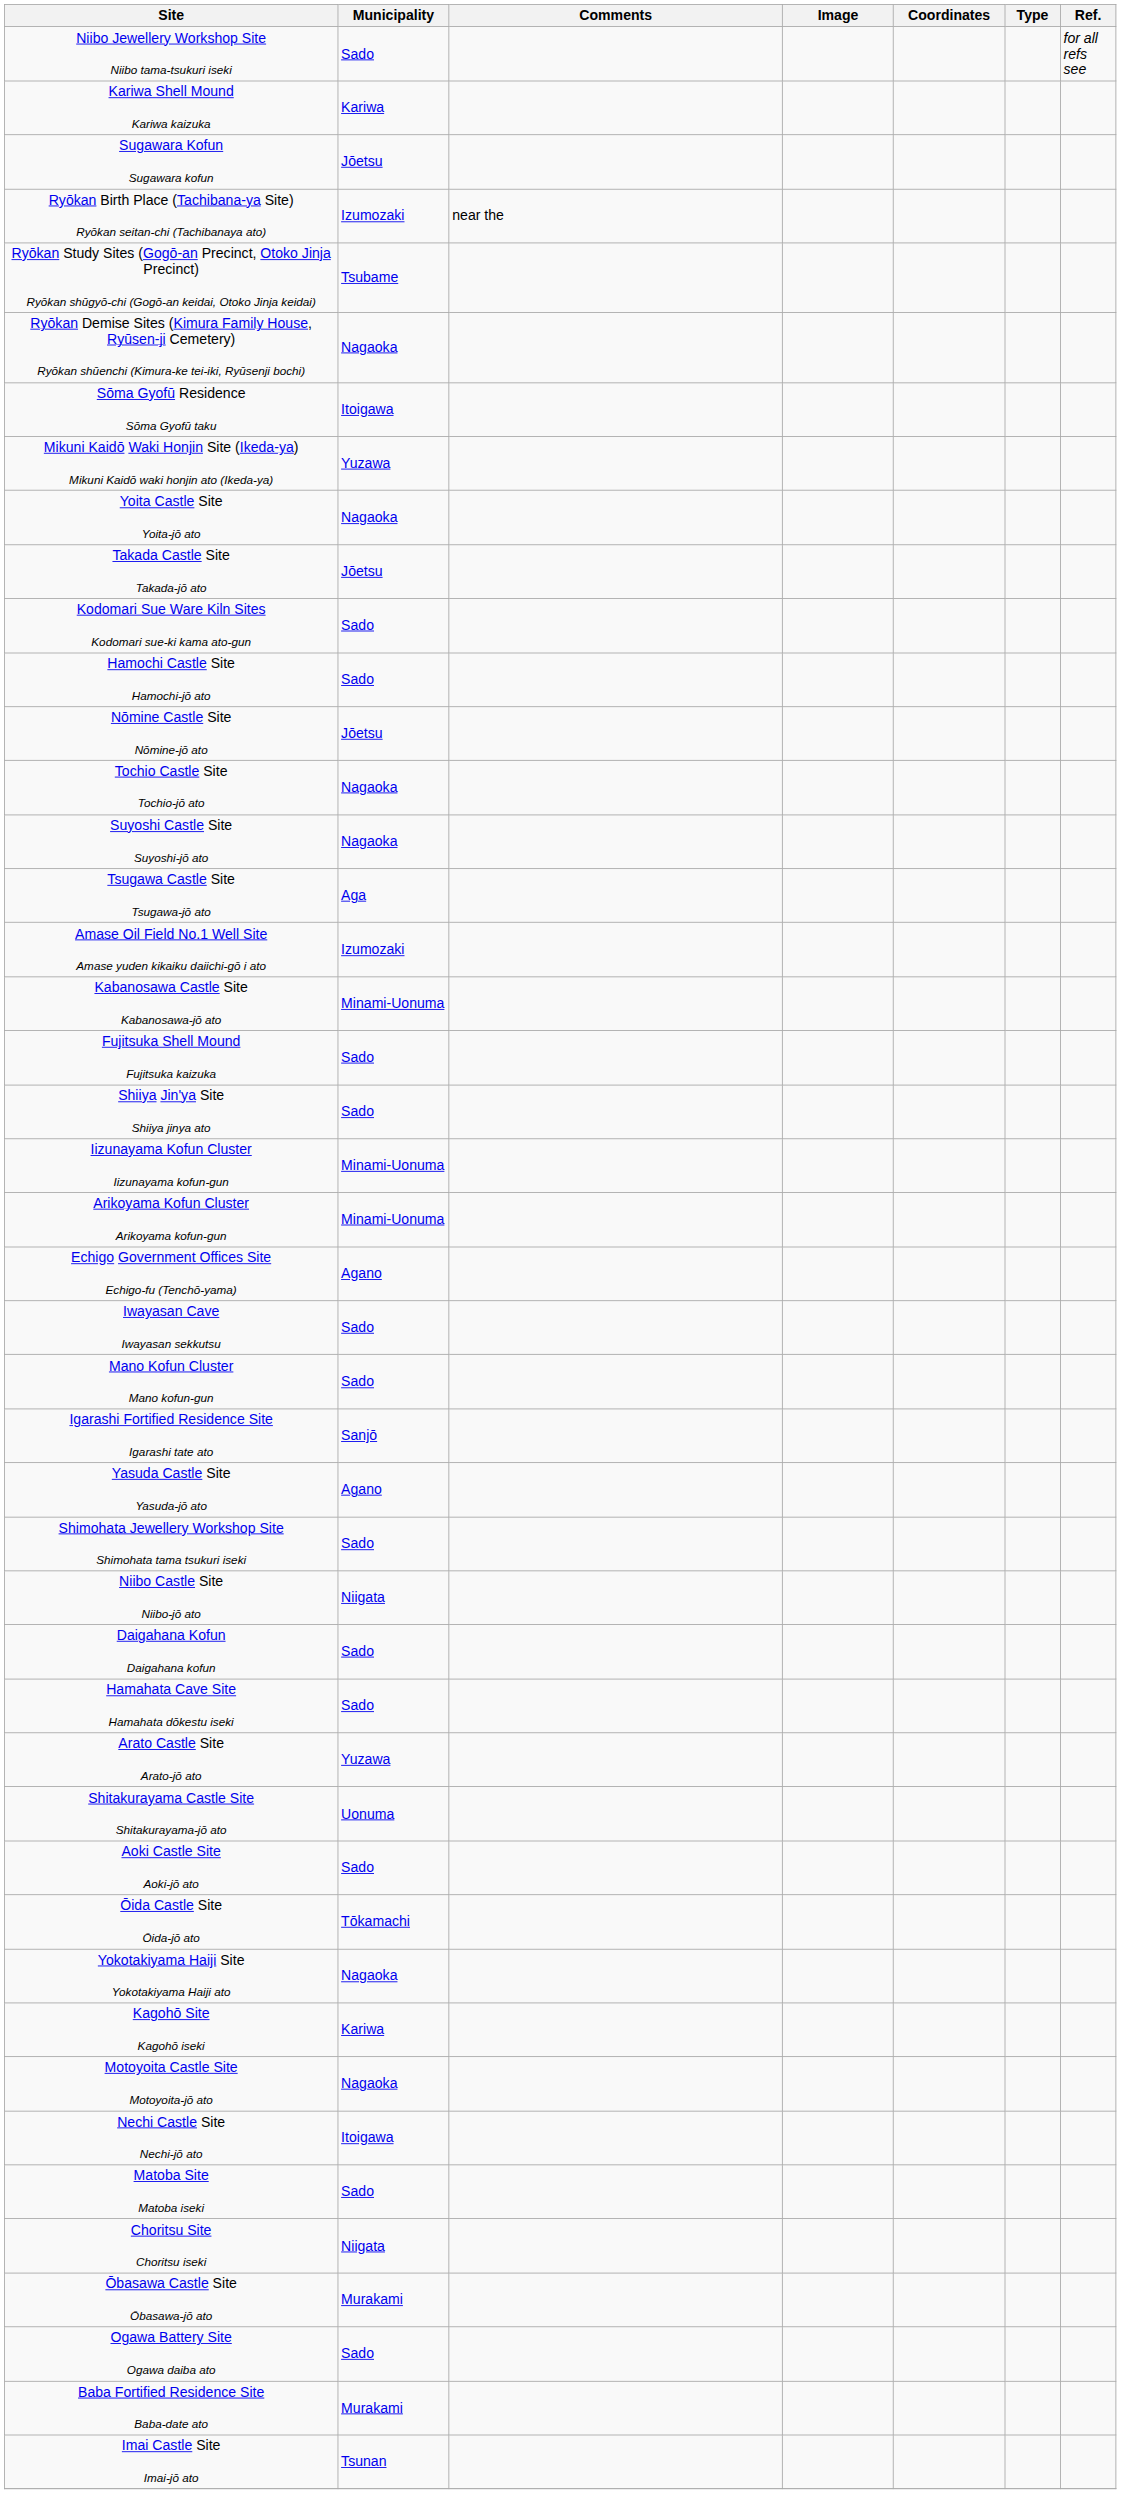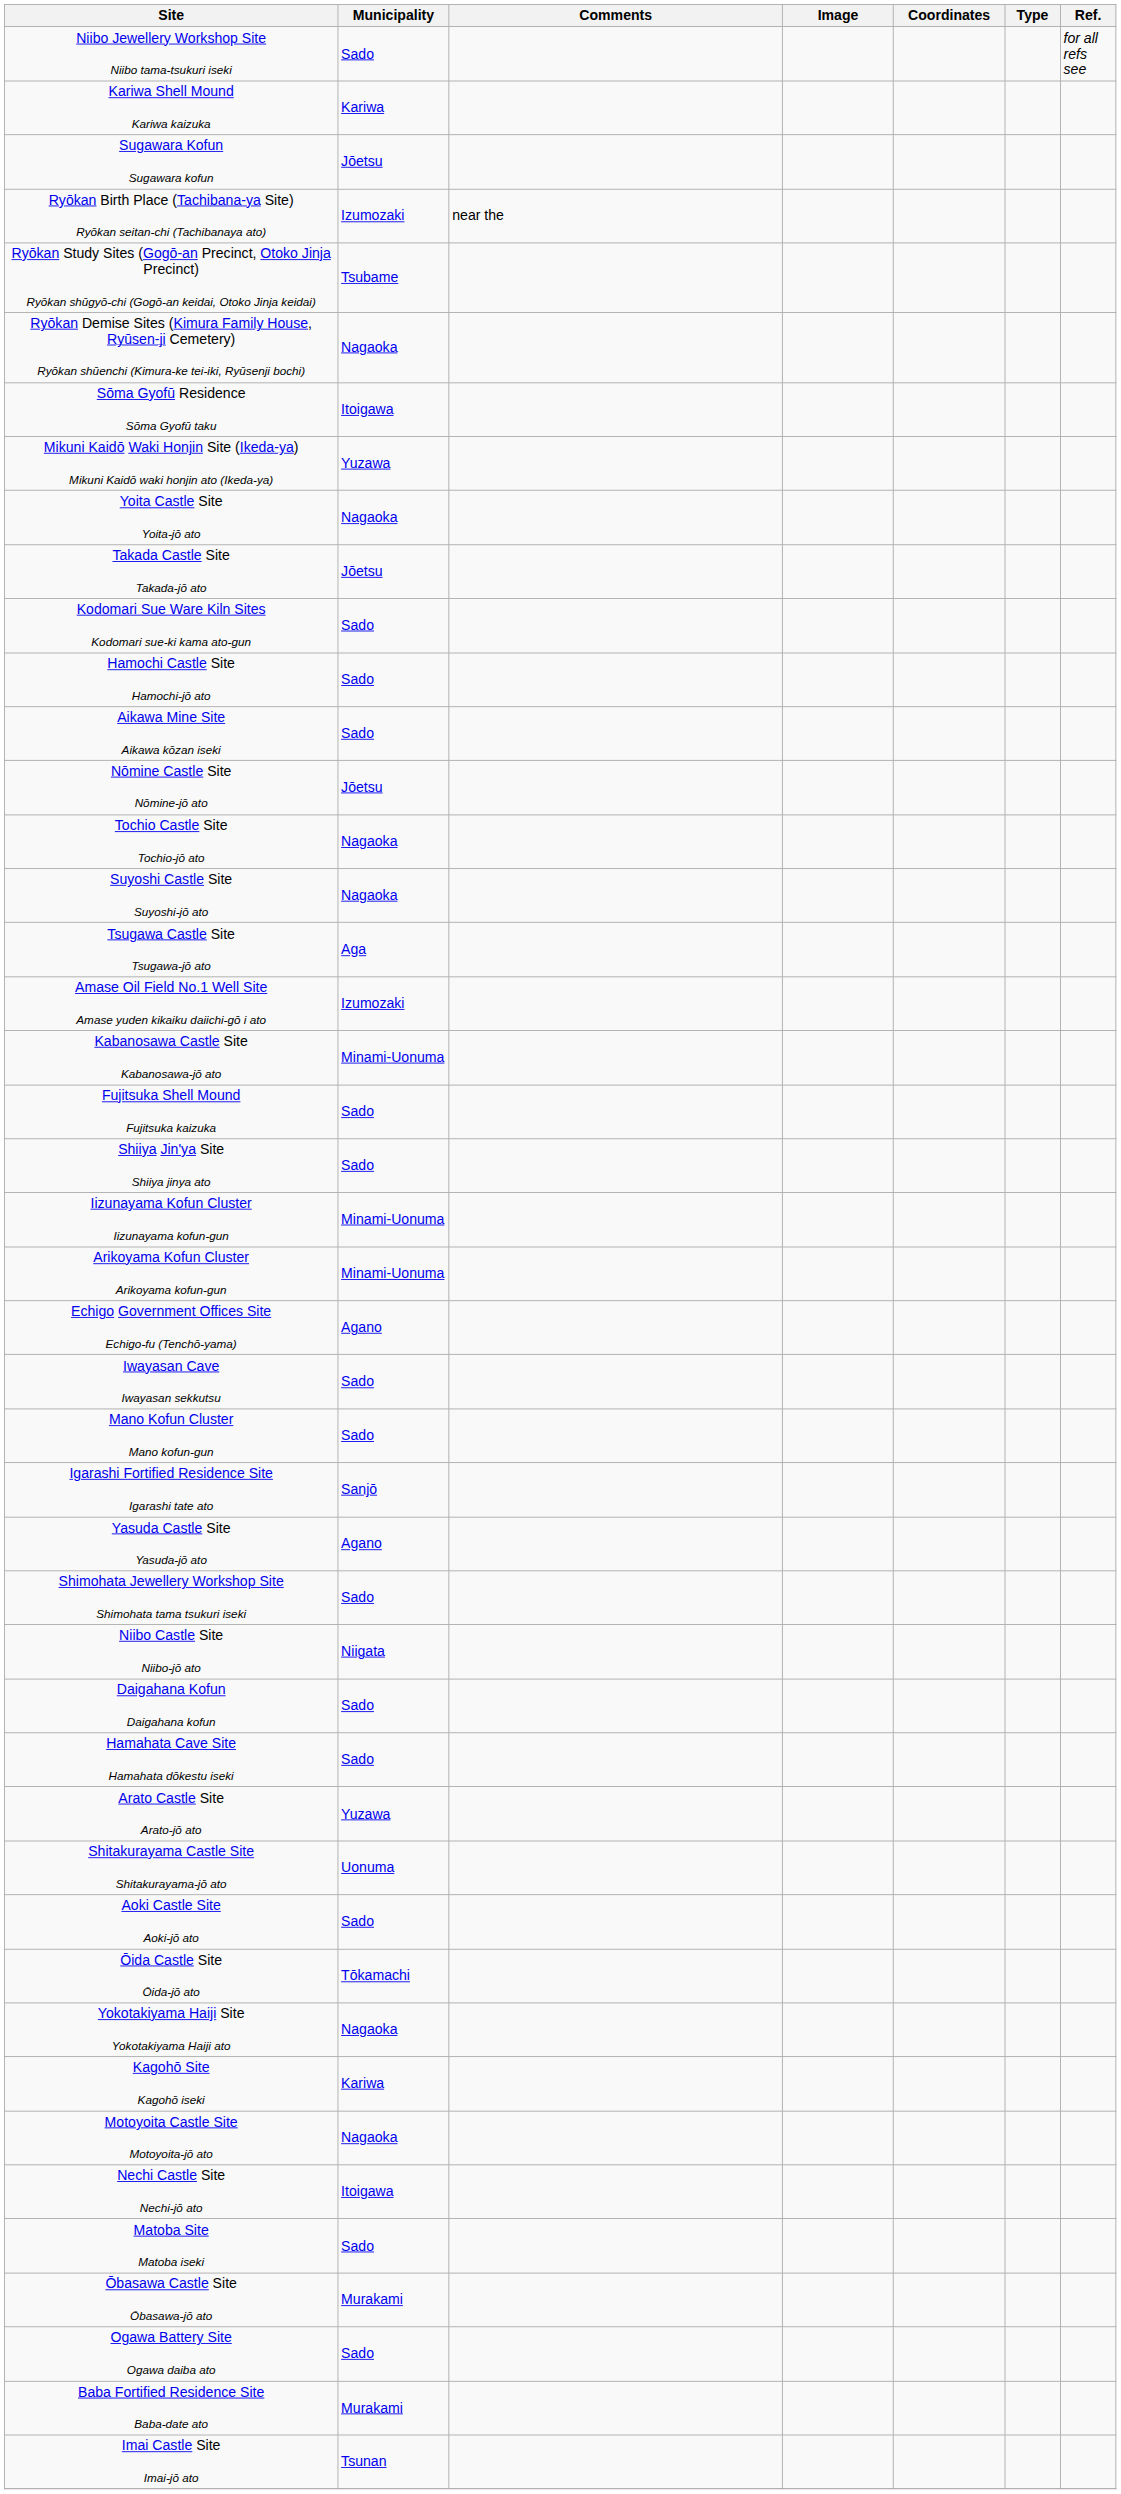+ row: Aikawa Mine Site Aikawa kōzan iseki | Sado
- row: Choritsu Site Choritsu iseki | Niigata
